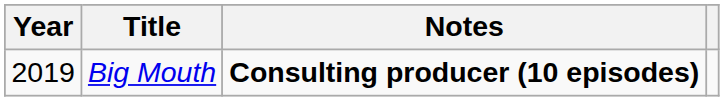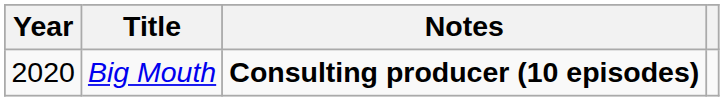Big Mouth | Year: 2019 -> 2020
